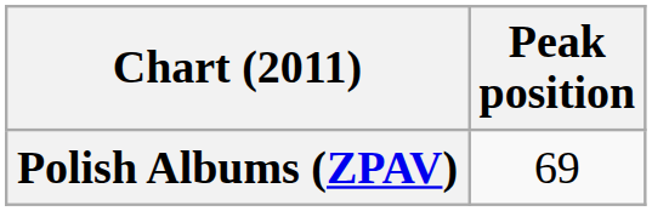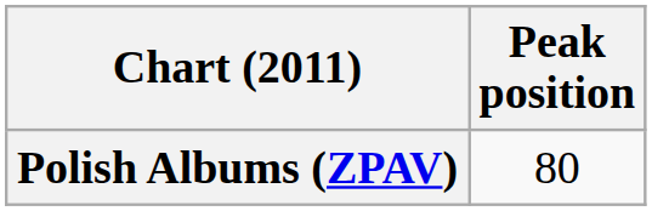Polish Albums (ZPAV) | Peak position: 69 -> 80
